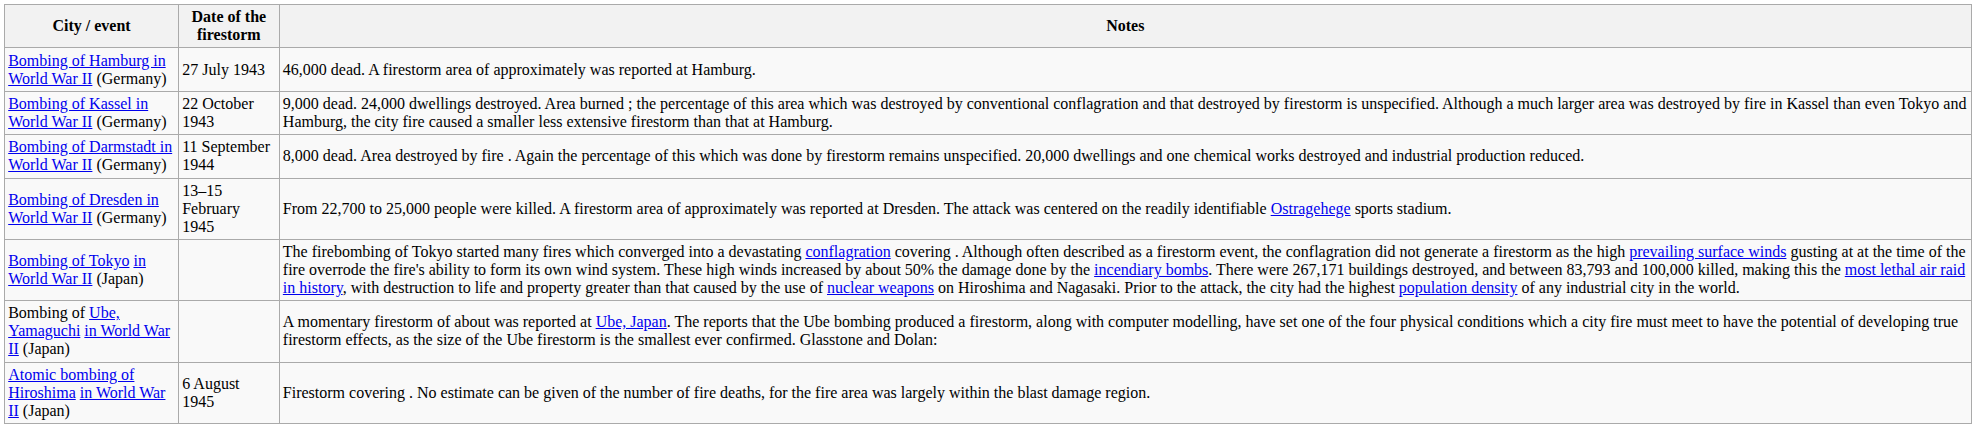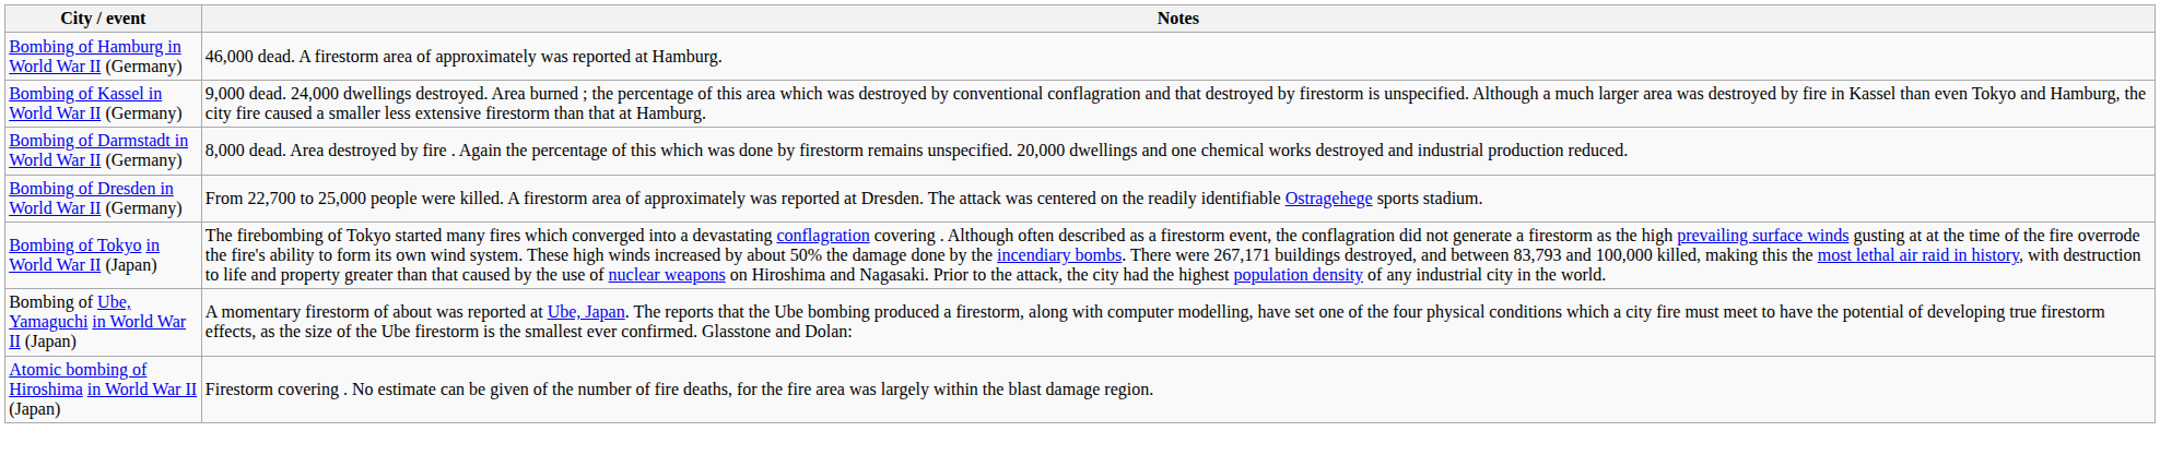- column: Date of the firestorm | 27 July 1943 | 22 October 1943 | 11 September 1944 | 13–15 February 1945 | 6 August 1945
